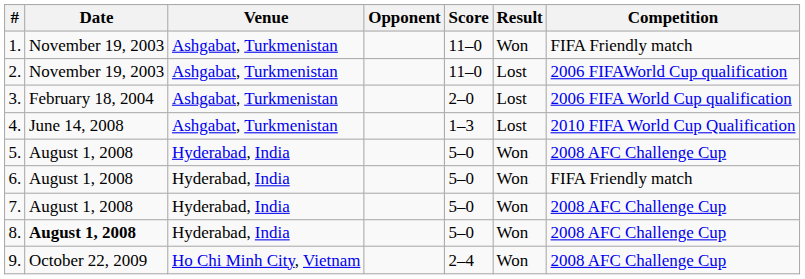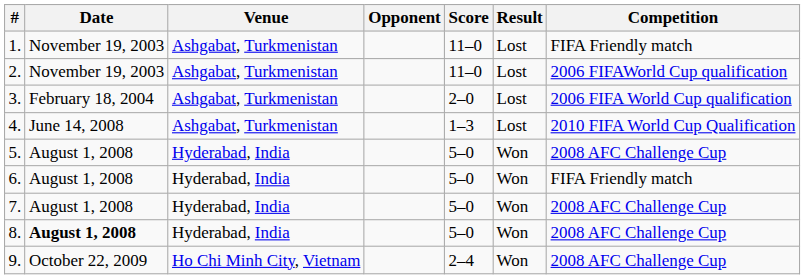1. | Result: Won -> Lost
